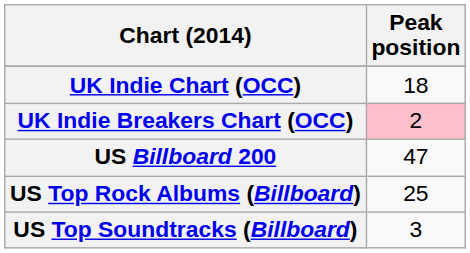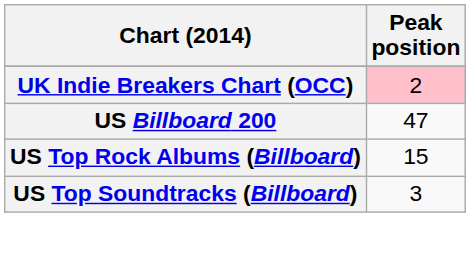- row: UK Indie Chart (OCC) | 18
US Top Rock Albums (Billboard) | Peak position: 25 -> 15
